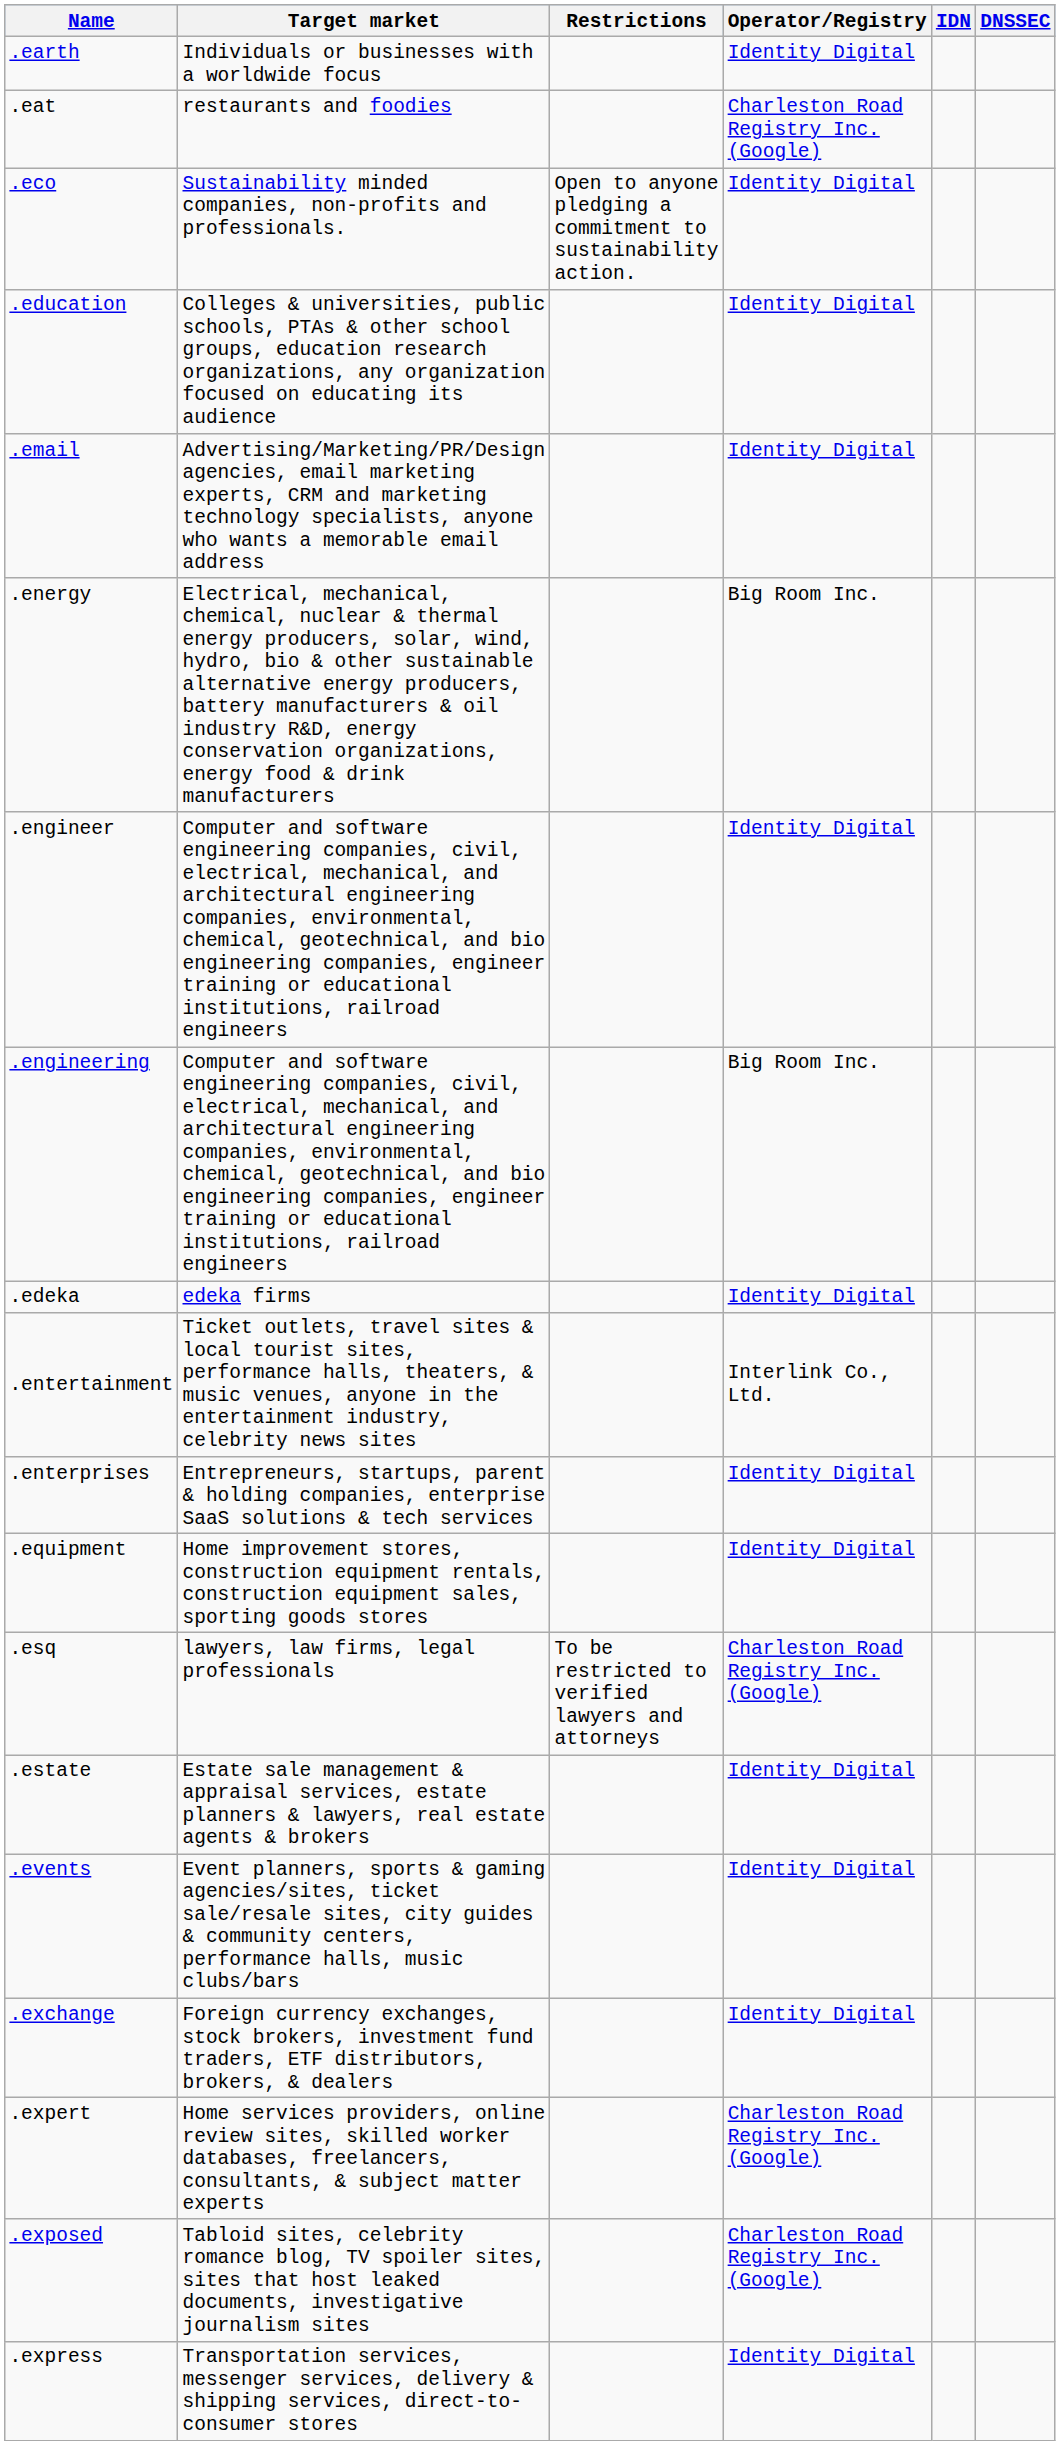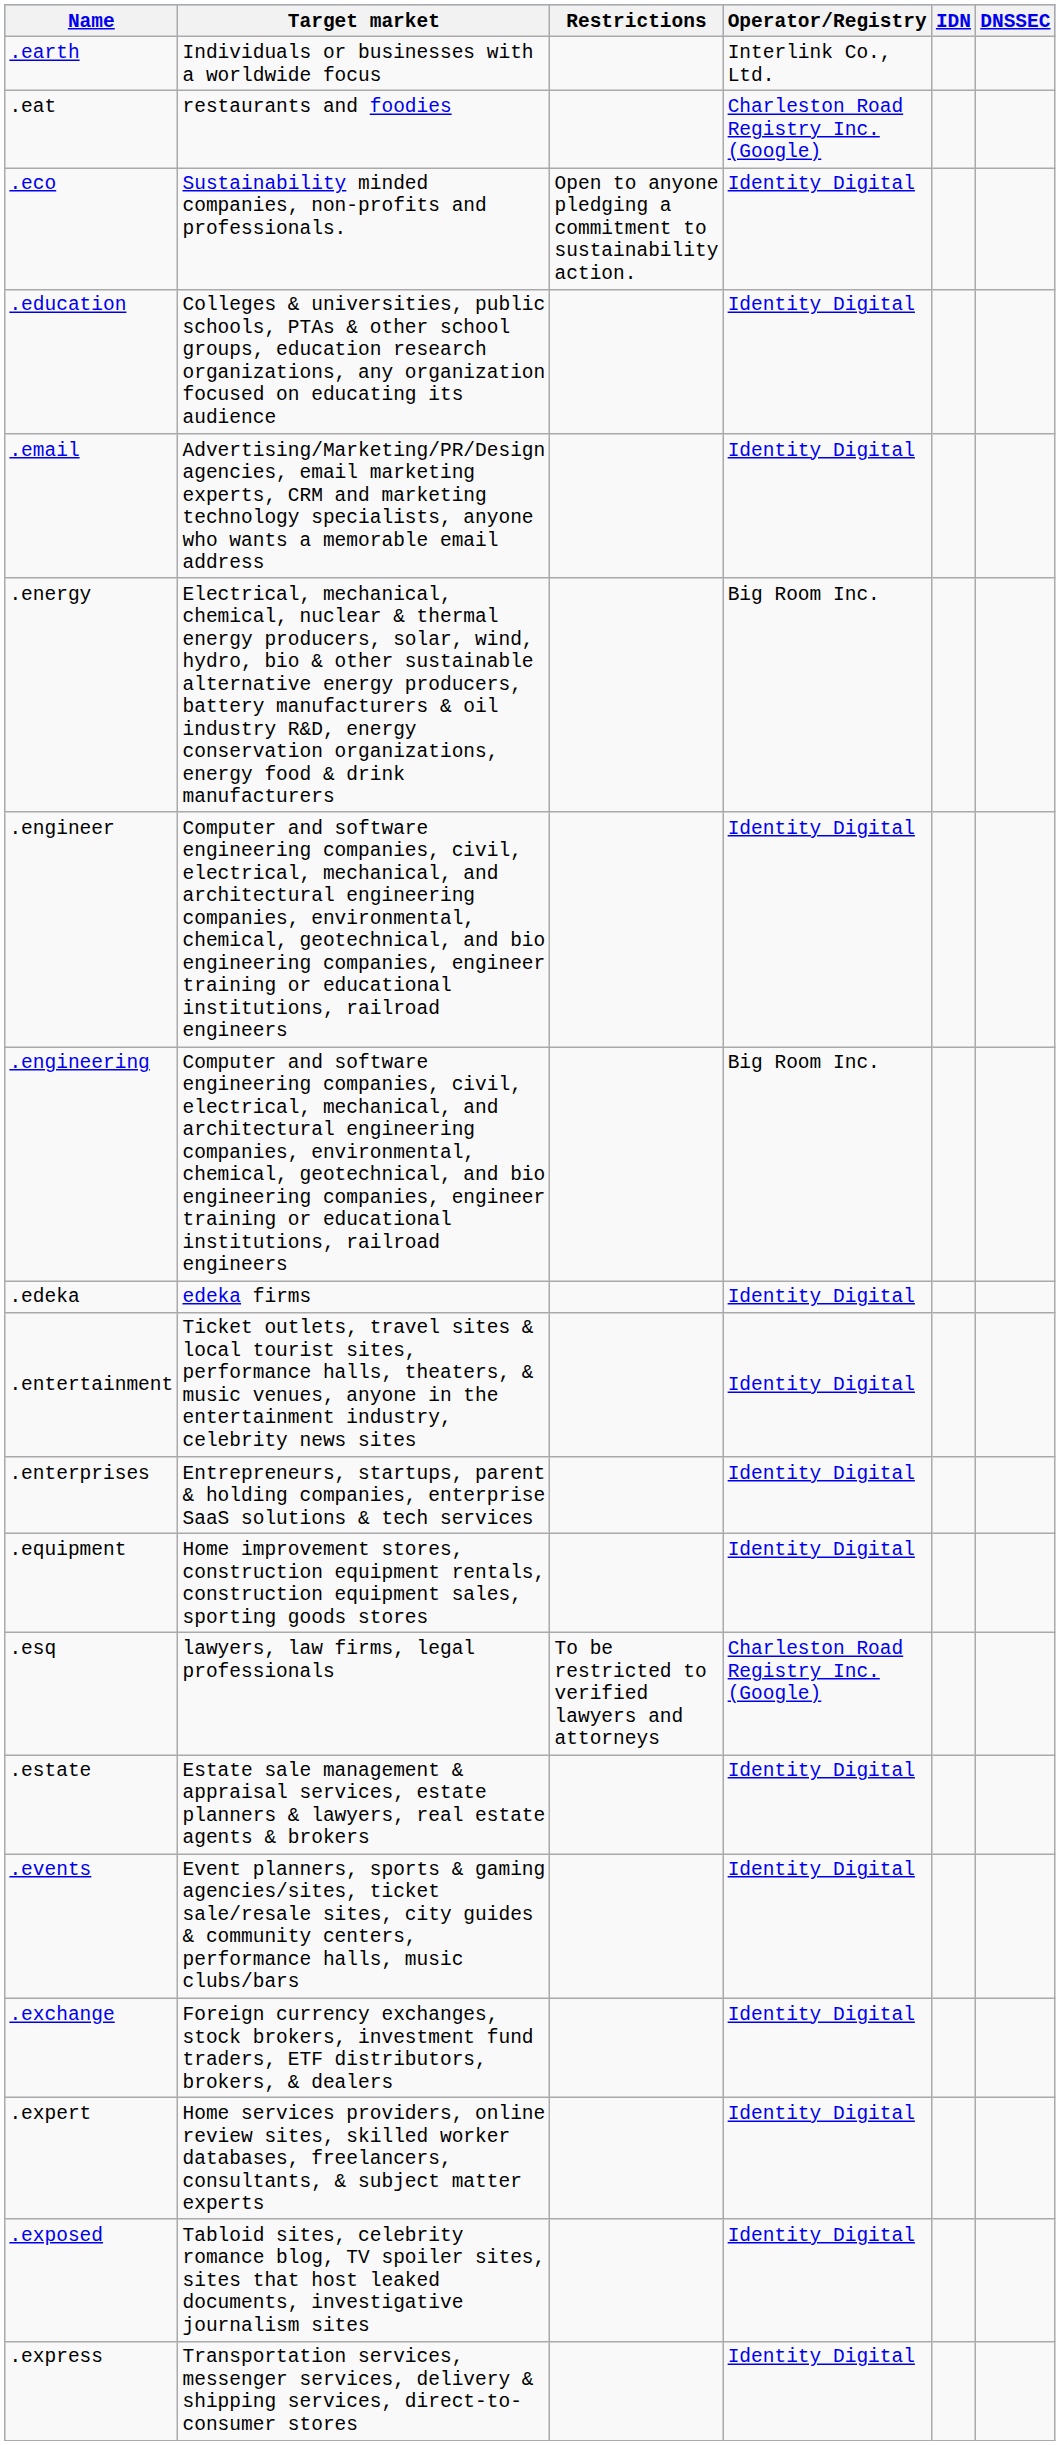.earth | Operator/Registry: Identity Digital -> Interlink Co., Ltd.
.entertainment | Operator/Registry: Interlink Co., Ltd. -> Identity Digital
.expert | Operator/Registry: Charleston Road Registry Inc. (Google) -> Identity Digital
.exposed | Operator/Registry: Charleston Road Registry Inc. (Google) -> Identity Digital
